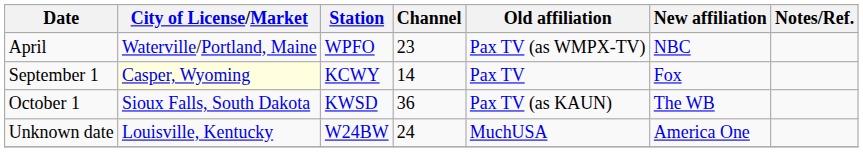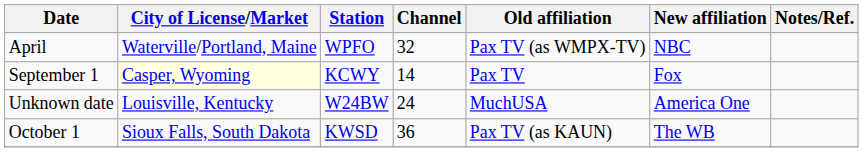April | Channel: 23 -> 32
rows swapped: October 1 <-> Unknown date
